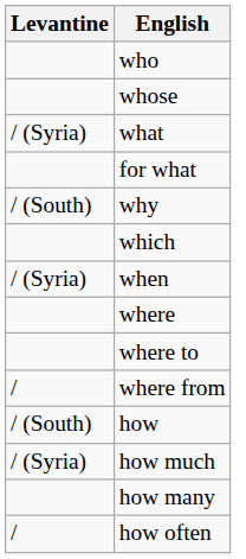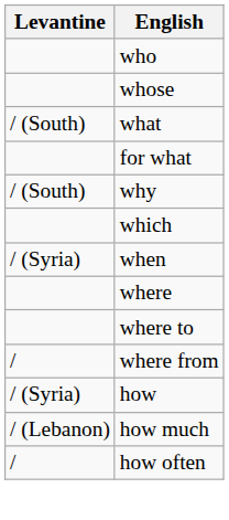what | Levantine: / (Syria) -> / (South)
how | Levantine: / (South) -> / (Syria)
how much | Levantine: / (Syria) -> / (Lebanon)
- row: how many
